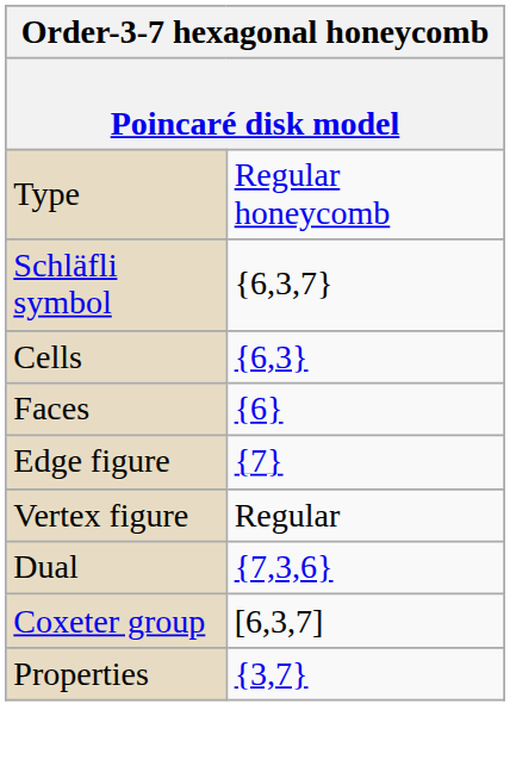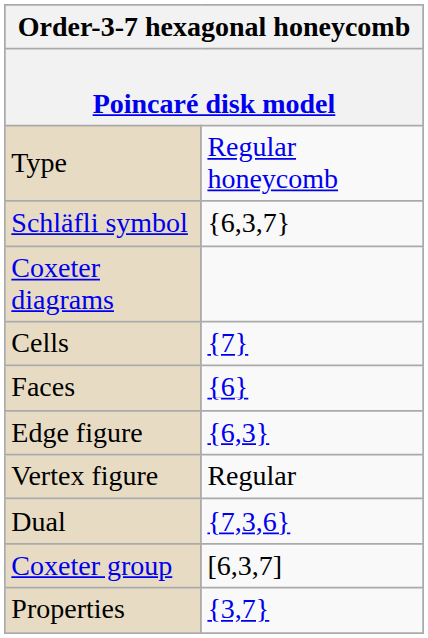+ row: Coxeter diagrams
Cells | column 2: {6,3} -> {7}
Edge figure | column 2: {7} -> {6,3}
